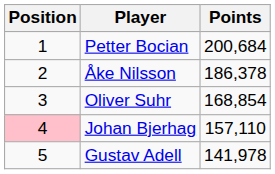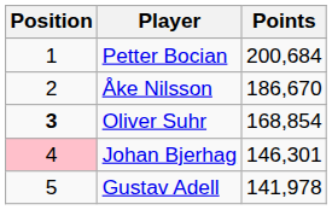Åke Nilsson | Points: 186,378 -> 186,670
Oliver Suhr | Position: normal -> bold
Johan Bjerhag | Points: 157,110 -> 146,301
